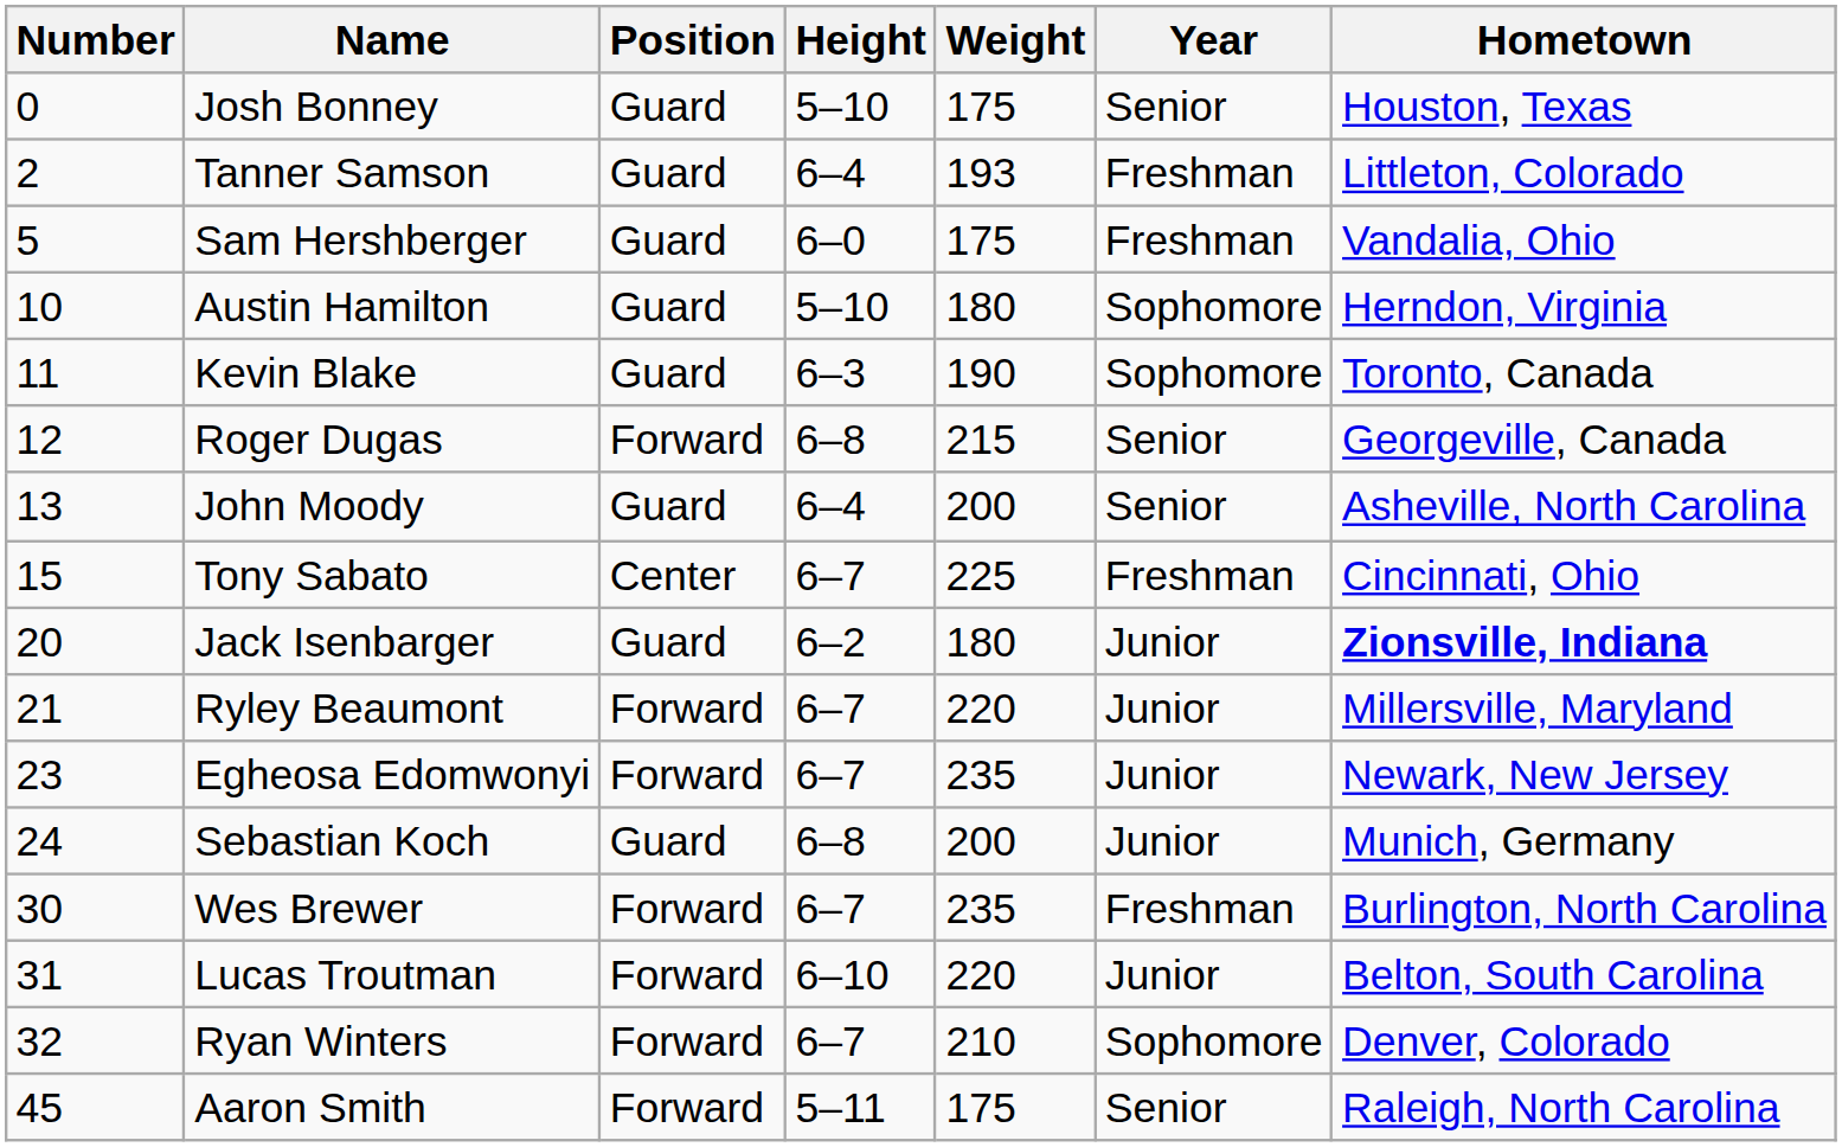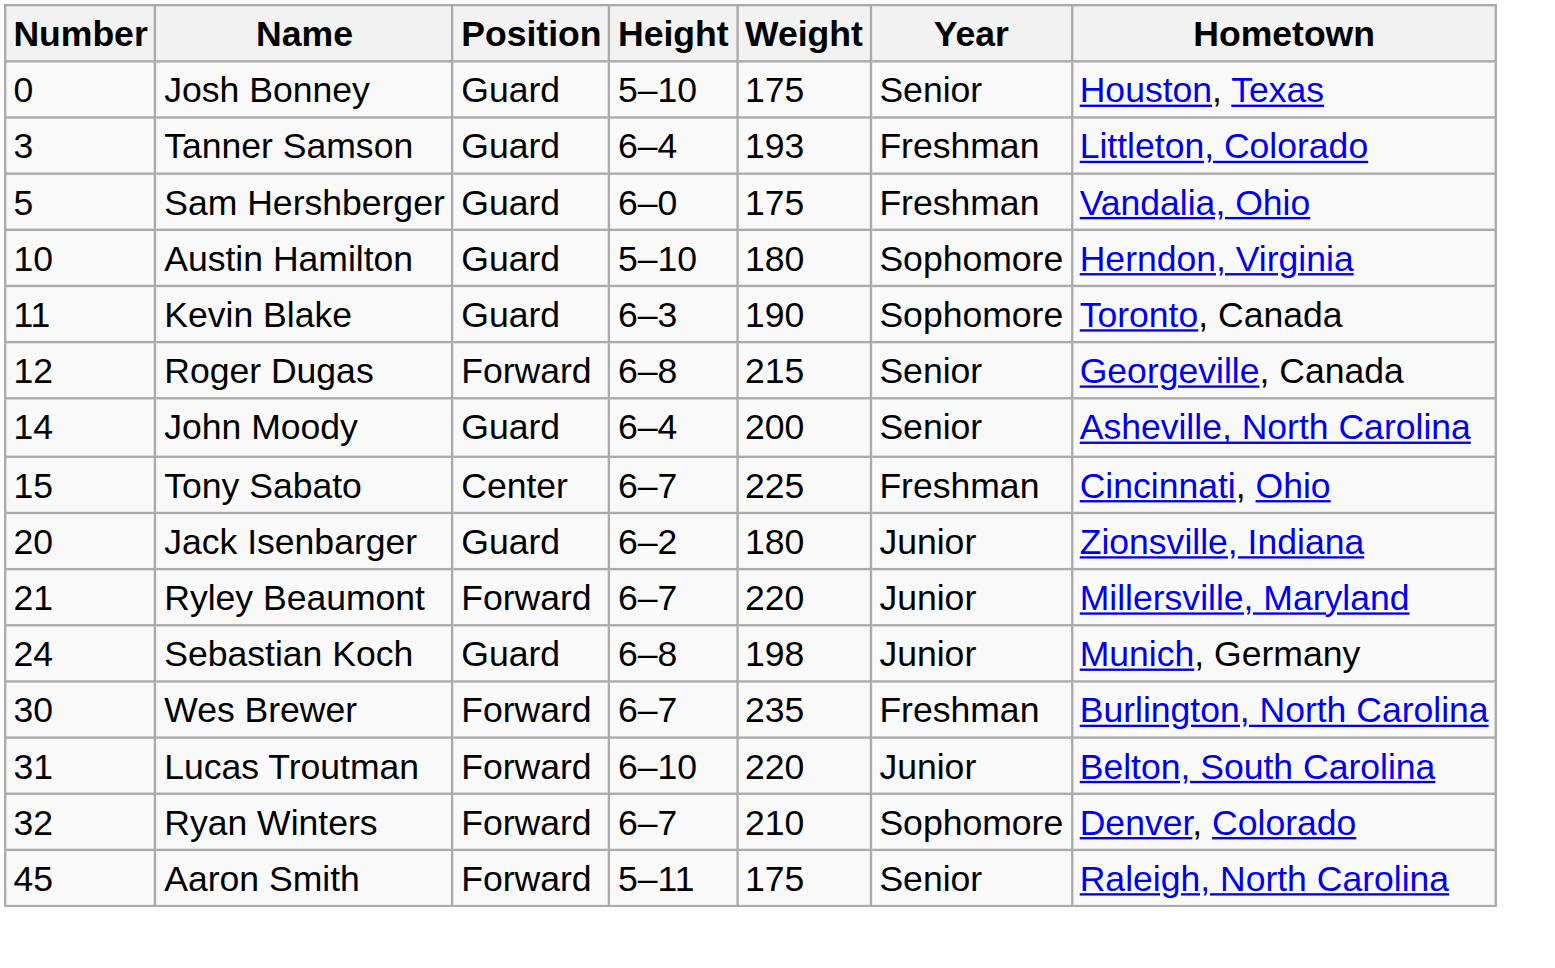Tanner Samson | Number: 2 -> 3
John Moody | Number: 13 -> 14
Jack Isenbarger | Hometown: bold -> normal
- row: 23 | Egheosa Edomwonyi | Forward | 6–7 | 235 | Junior | Newark, New Jersey
Sebastian Koch | Weight: 200 -> 198
